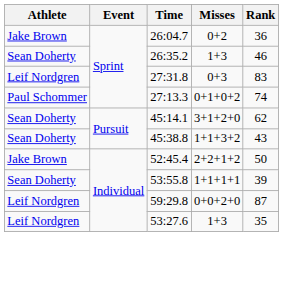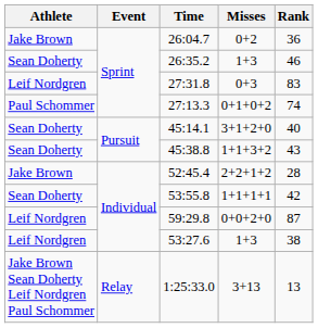45:14.1 | Rank: 62 -> 40
52:45.4 | Rank: 50 -> 28
53:55.8 | Rank: 39 -> 42
53:27.6 | Rank: 35 -> 38
+ row: Jake Brown Sean Doherty Leif Nordgren Paul Schommer | Relay | 1:25:33.0 | 3+13 | 13
